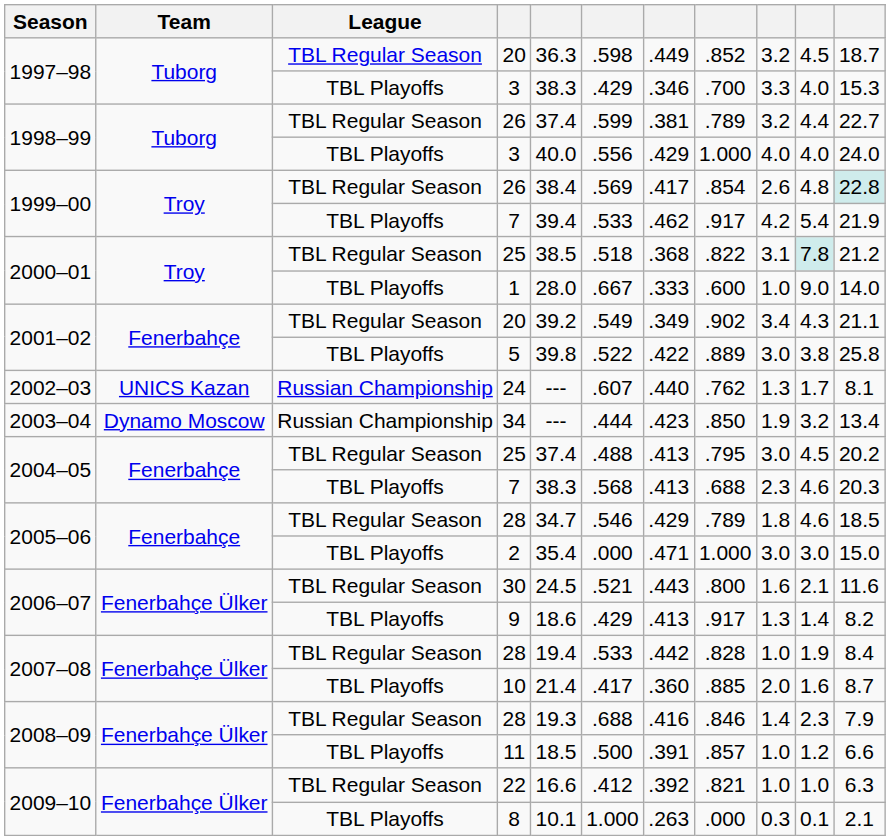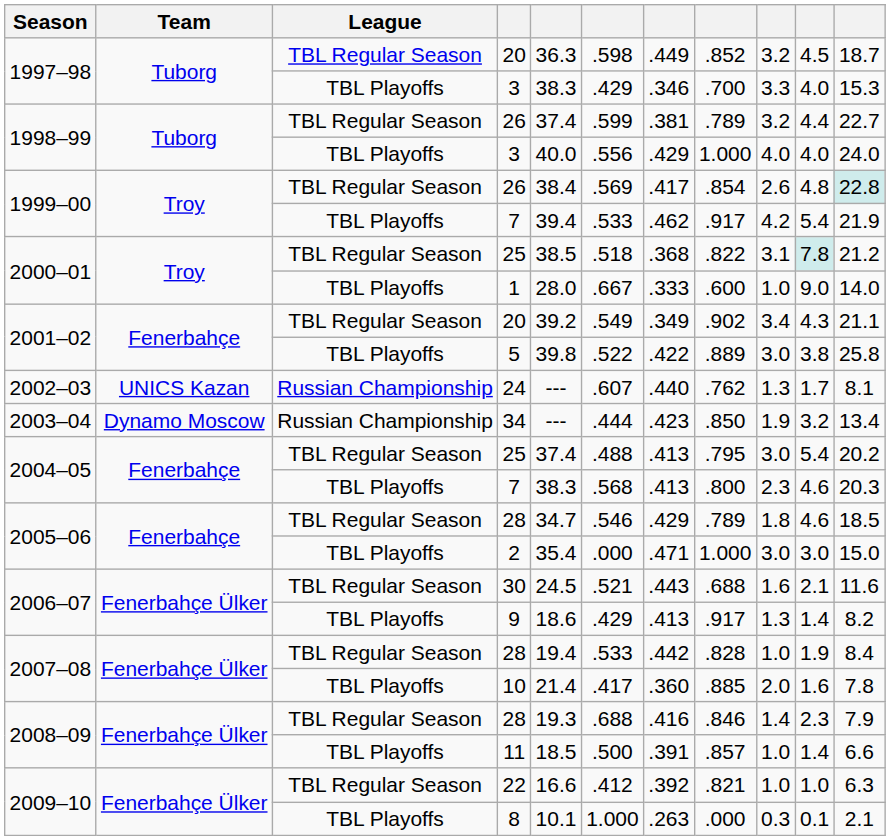2004–05 / 25 | column 10: 4.5 -> 5.4
2004–05 / 7 | column 8: .688 -> .800
30 | column 8: .800 -> .688
10 | column 11: 8.7 -> 7.8
11 | column 10: 1.2 -> 1.4
